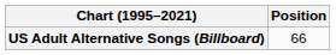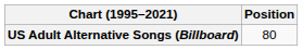US Adult Alternative Songs (Billboard) | Position: 66 -> 80
